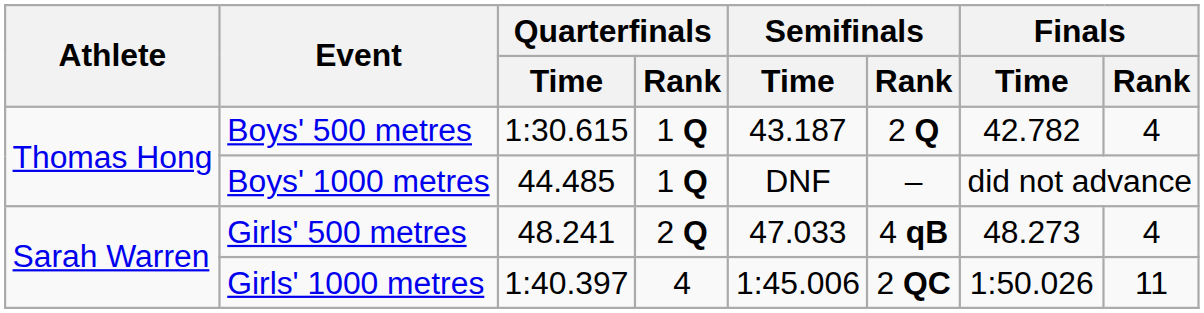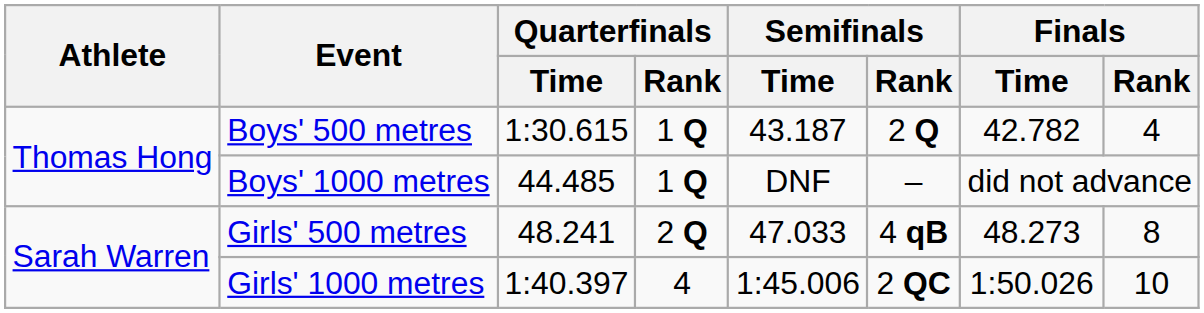Girls' 500 metres | Finals / Rank: 4 -> 8
Girls' 1000 metres | Finals / Rank: 11 -> 10
